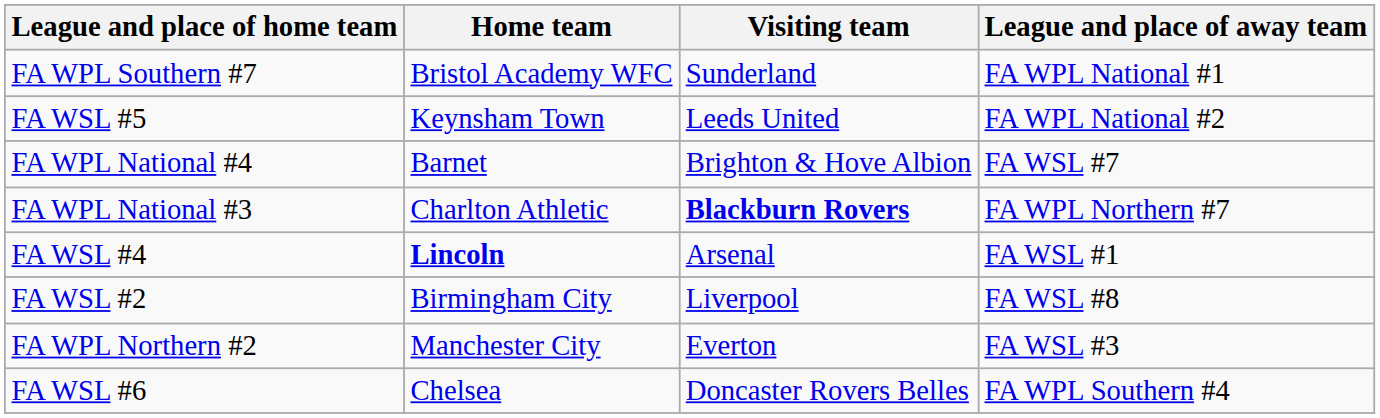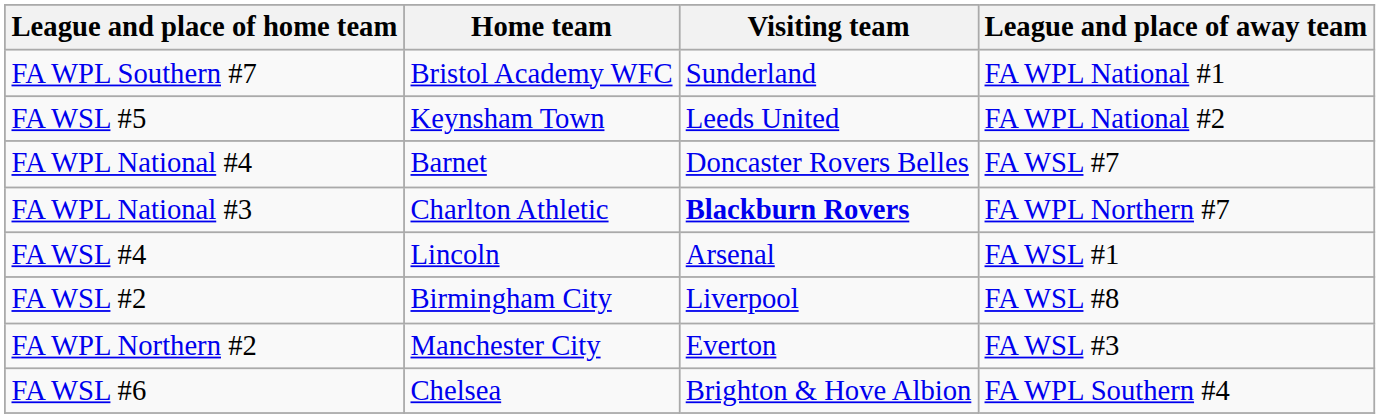FA WPL National #4 | Visiting team: Brighton & Hove Albion -> Doncaster Rovers Belles
FA WSL #4 | Home team: bold -> normal
FA WSL #6 | Visiting team: Doncaster Rovers Belles -> Brighton & Hove Albion
